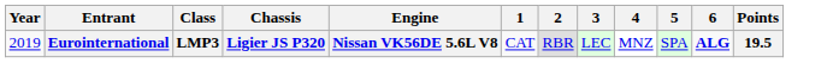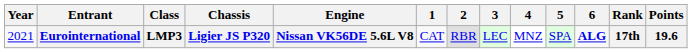+ column: Rank | 17th
Eurointernational | Year: 2019 -> 2021
Eurointernational | Points: 19.5 -> 19.6
